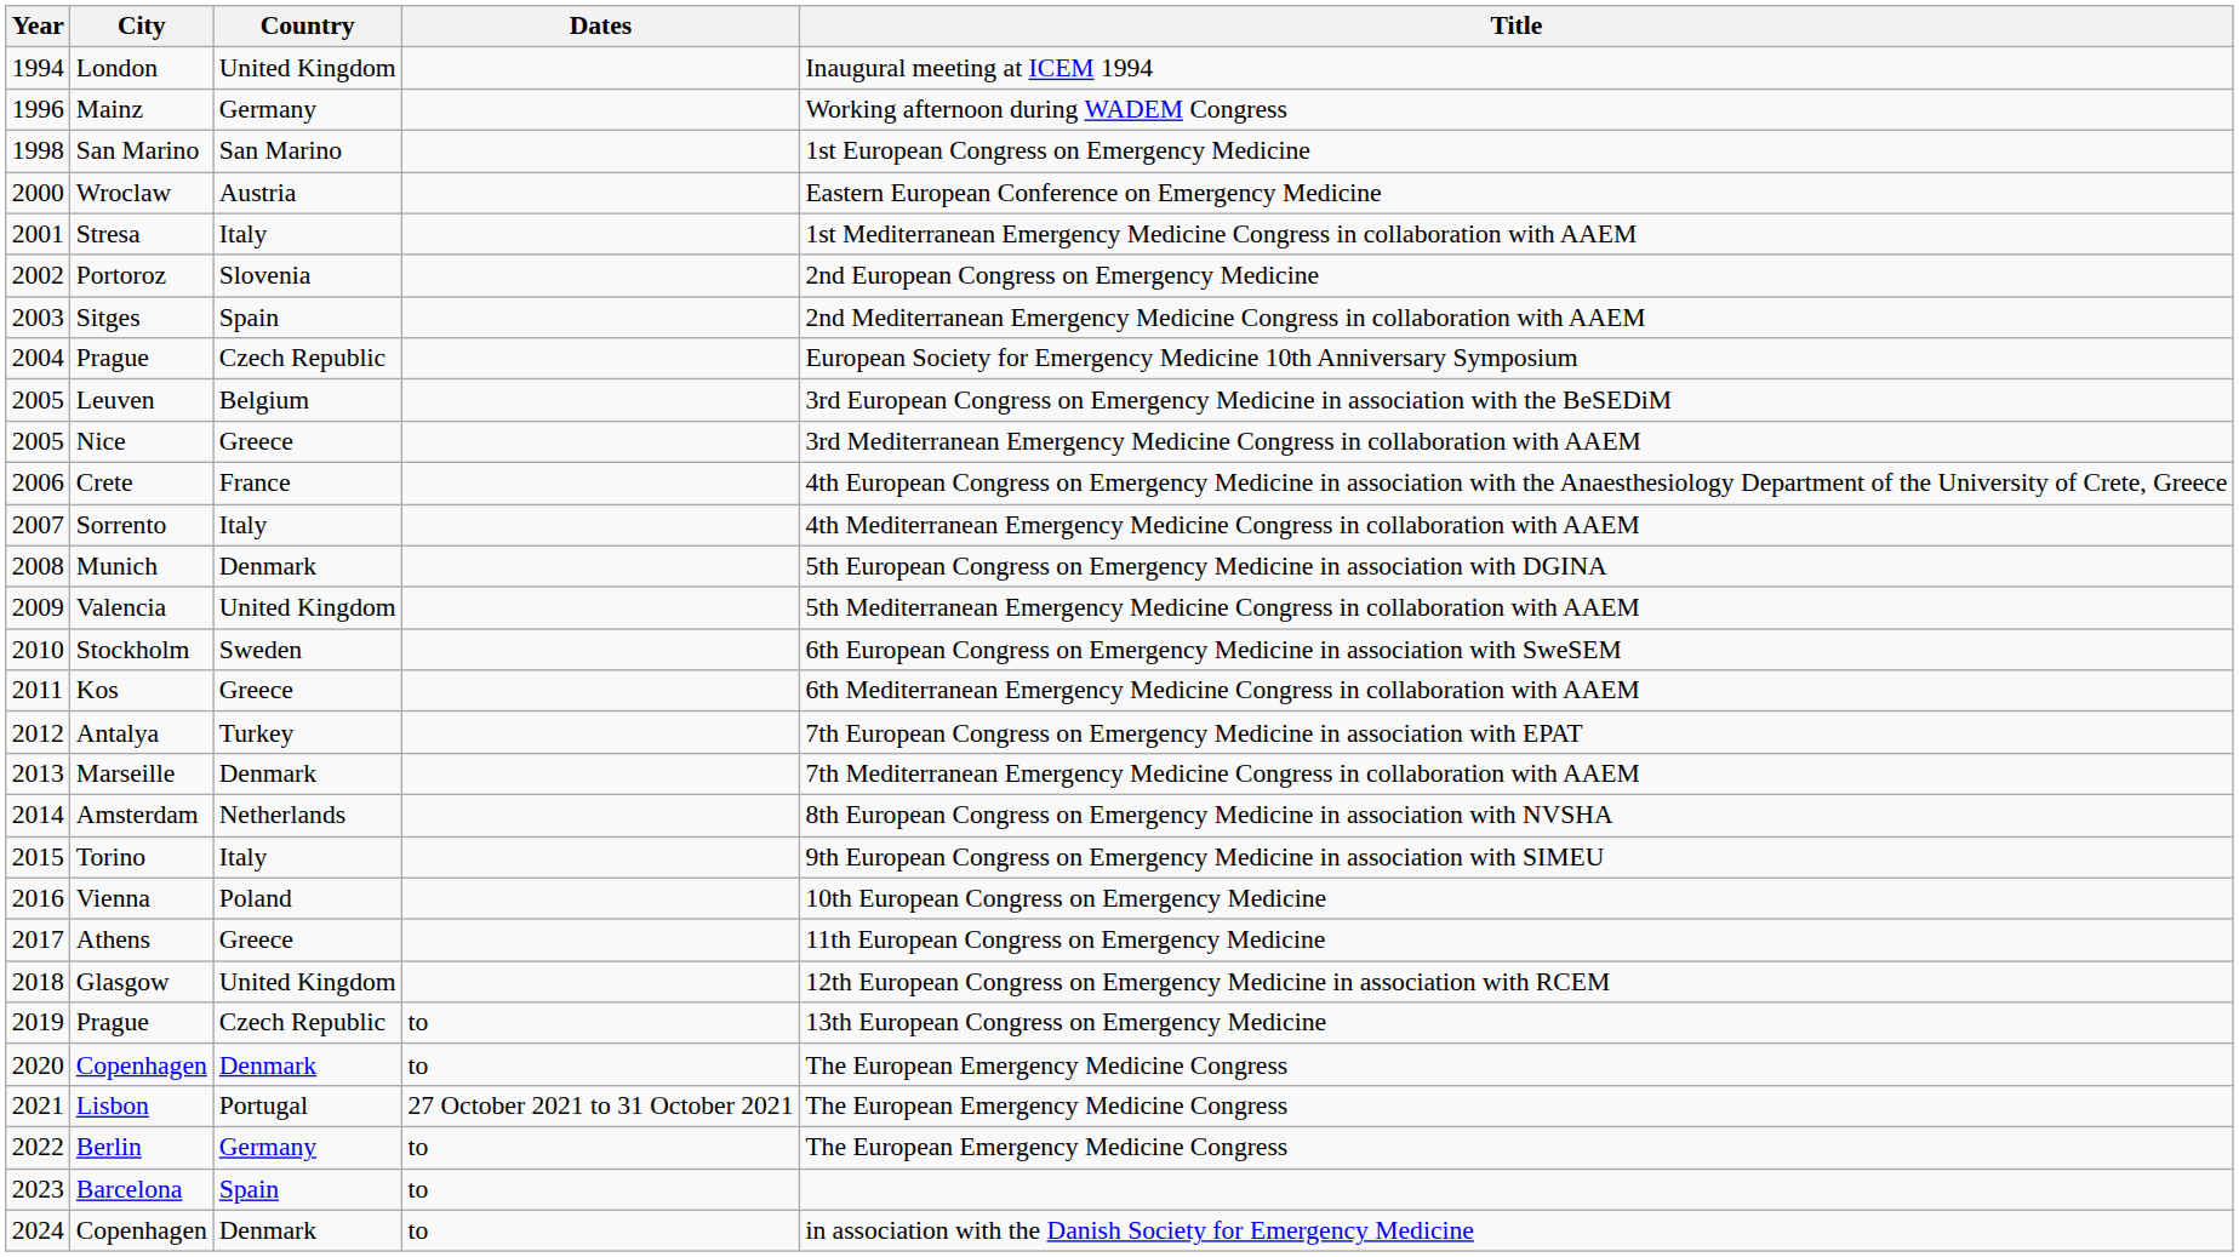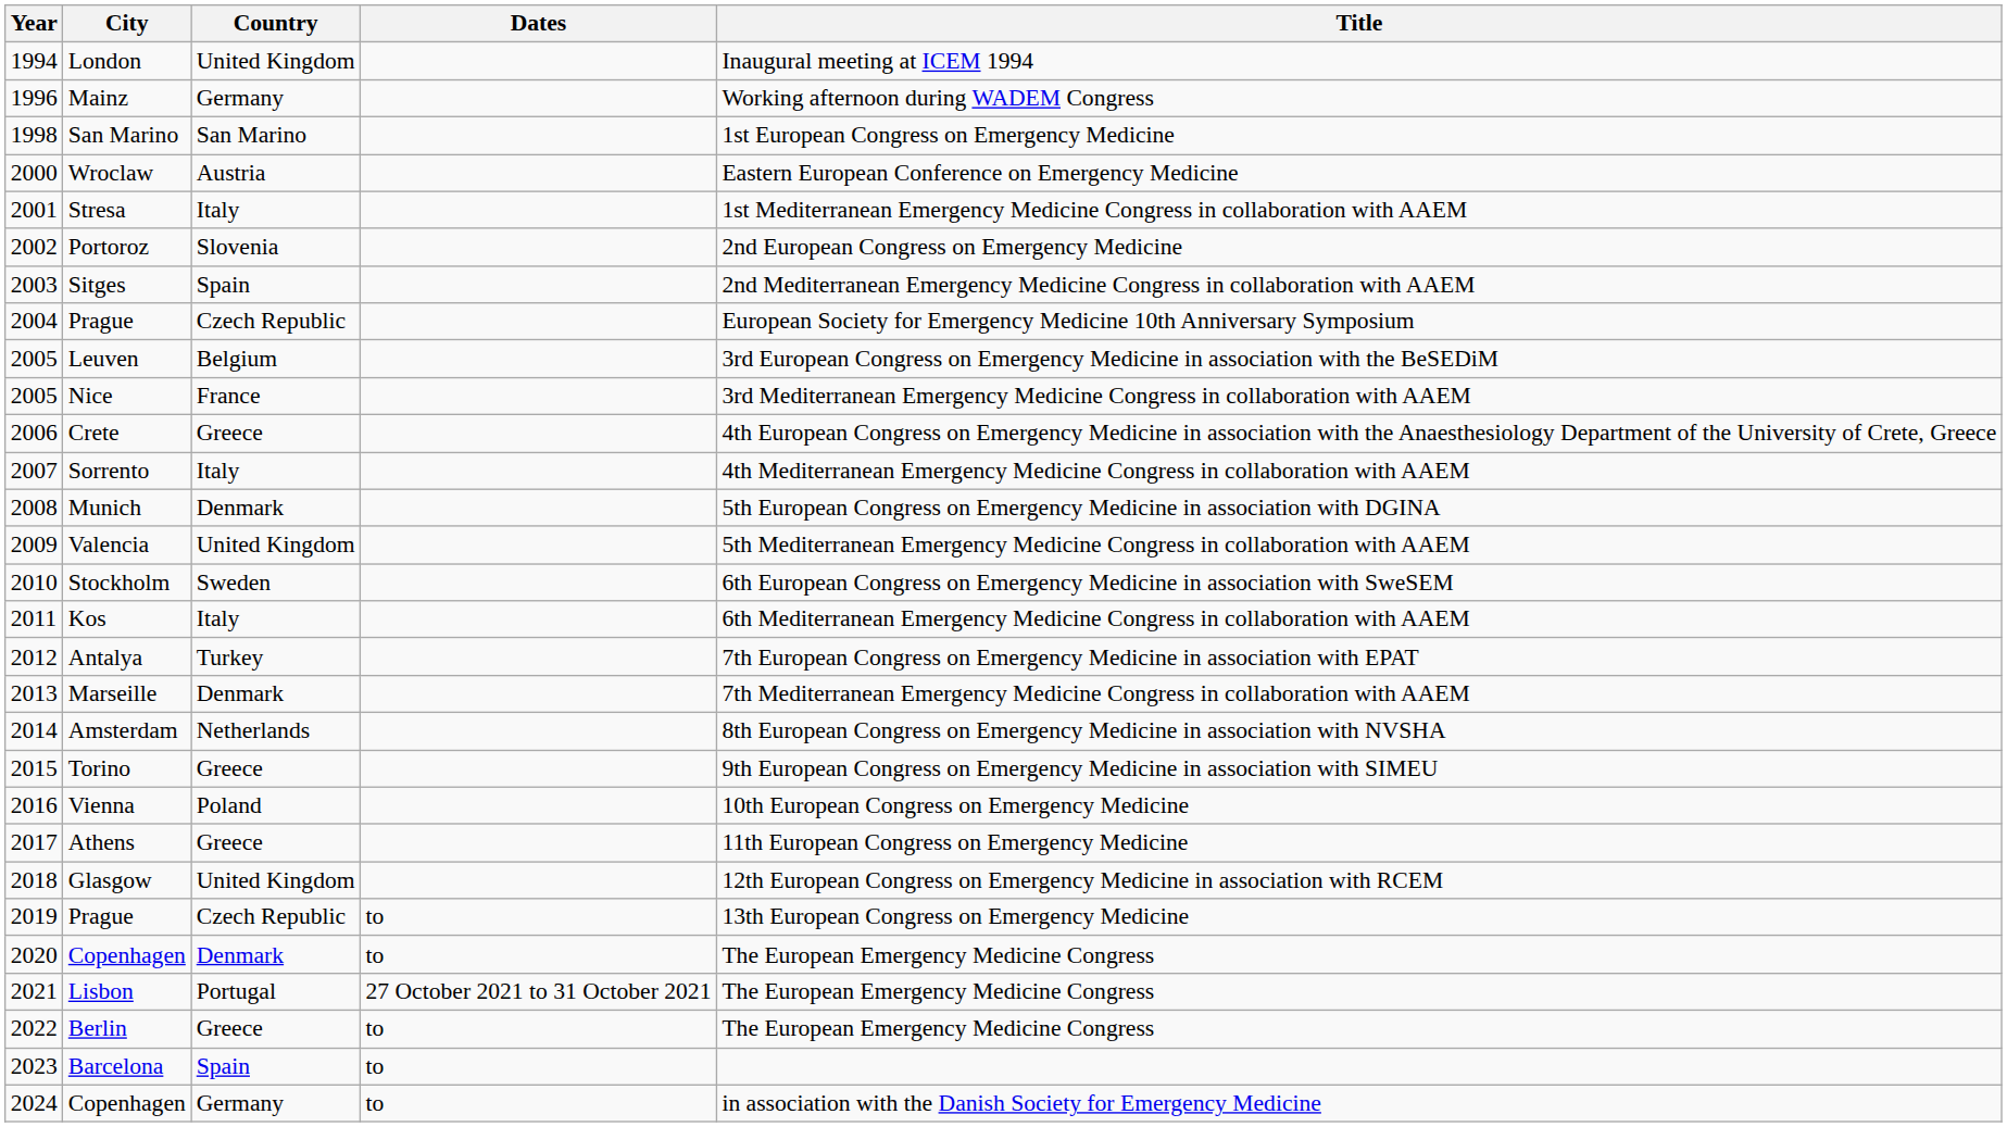Nice | Country: Greece -> France
Crete | Country: France -> Greece
Kos | Country: Greece -> Italy
Torino | Country: Italy -> Greece
Berlin | Country: Germany -> Greece
2024 / Copenhagen | Country: Denmark -> Germany
